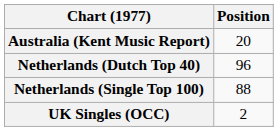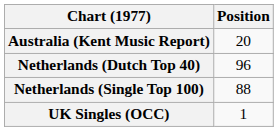UK Singles (OCC) | Position: 2 -> 1
